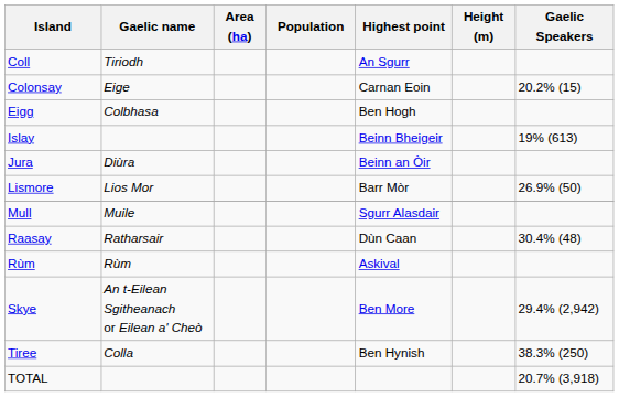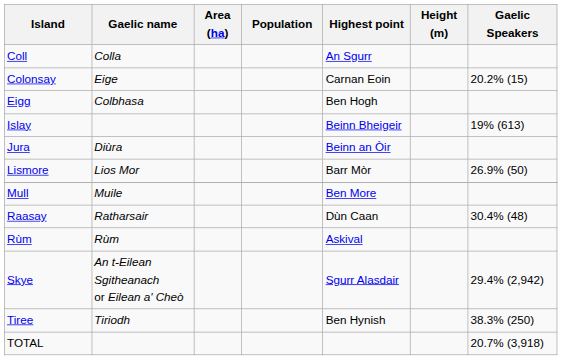Coll | Gaelic name: Tiriodh -> Colla
Mull | Highest point: Sgurr Alasdair -> Ben More
Skye | Highest point: Ben More -> Sgurr Alasdair
Tiree | Gaelic name: Colla -> Tiriodh
